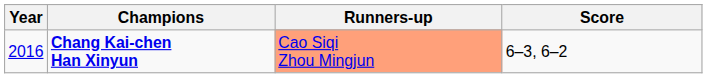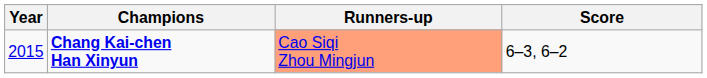Chang Kai-chen Han Xinyun | Year: 2016 -> 2015
